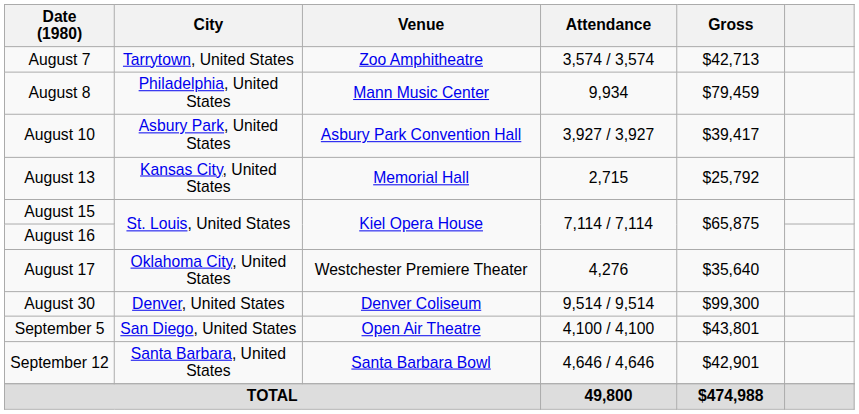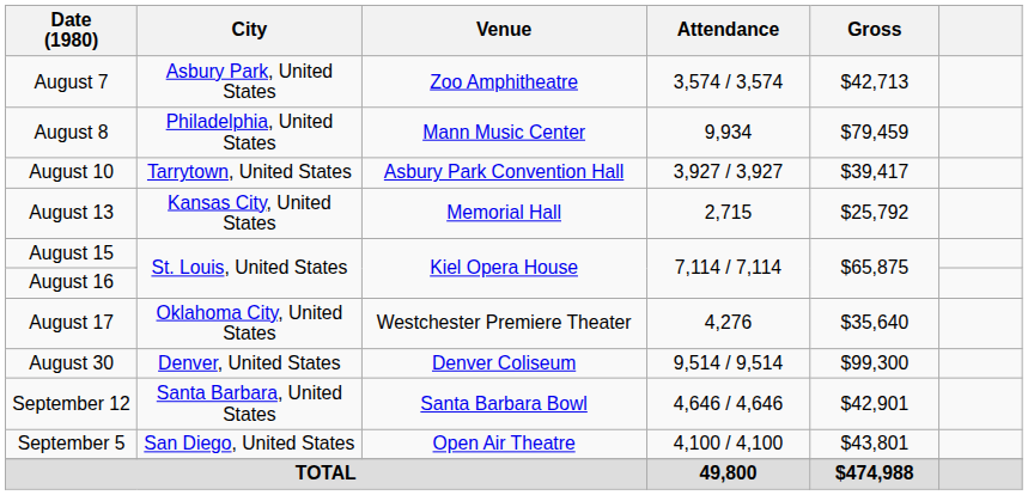August 7 | City: Tarrytown, United States -> Asbury Park, United States
August 10 | City: Asbury Park, United States -> Tarrytown, United States
rows swapped: September 5 <-> September 12
